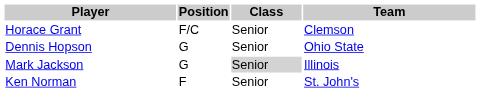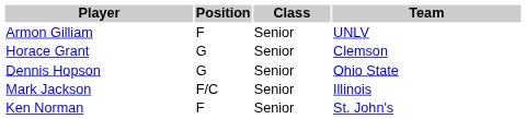+ row: Armon Gilliam | F | Senior | UNLV
Horace Grant | Position: F/C -> G
Mark Jackson | Position: G -> F/C
Mark Jackson | Class: lightgrey background -> no background
